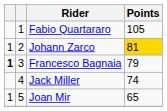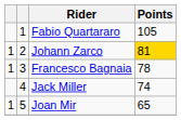Francesco Bagnaia | column 1: bold -> normal
Francesco Bagnaia | Points: 79 -> 78
